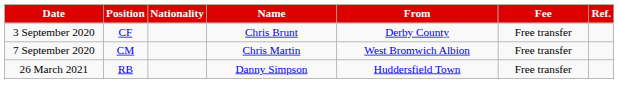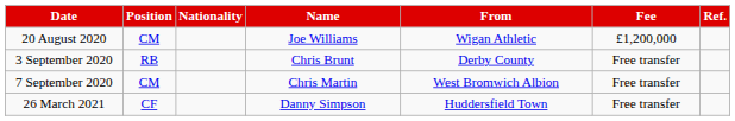+ row: 20 August 2020 | CM | Joe Williams | Wigan Athletic | £1,200,000
3 September 2020 | Position: CF -> RB
26 March 2021 | Position: RB -> CF
